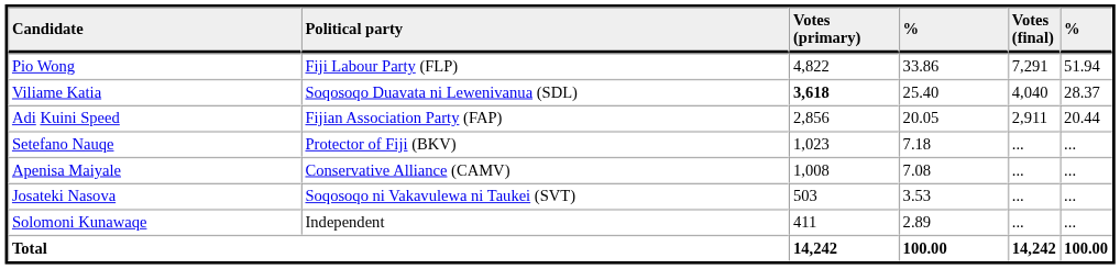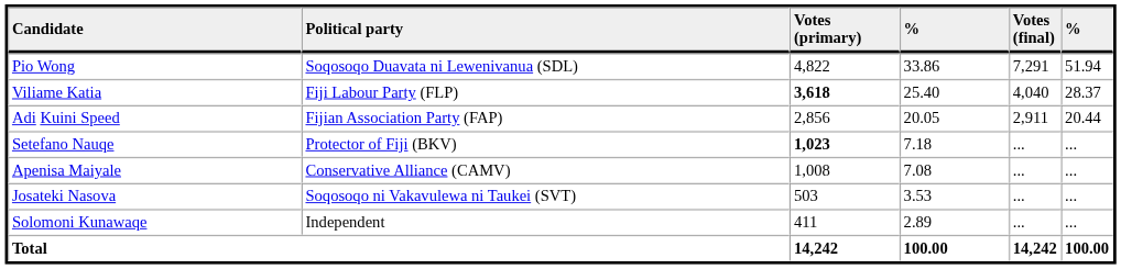Pio Wong | Political party: Fiji Labour Party (FLP) -> Soqosoqo Duavata ni Lewenivanua (SDL)
Viliame Katia | Political party: Soqosoqo Duavata ni Lewenivanua (SDL) -> Fiji Labour Party (FLP)
Setefano Nauqe | Votes (primary): normal -> bold
